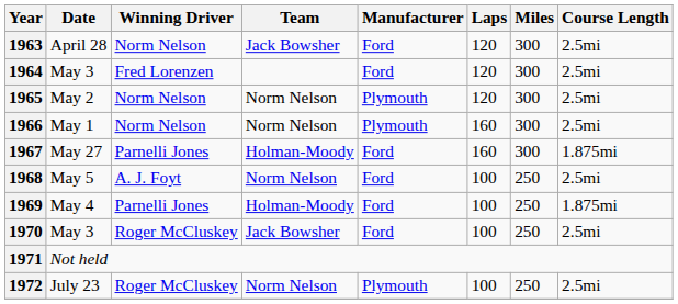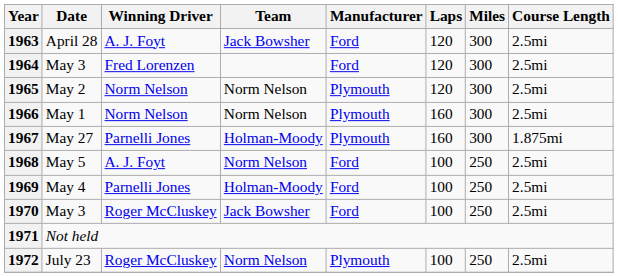1963 | Winning Driver: Norm Nelson -> A. J. Foyt
1967 | Manufacturer: Ford -> Plymouth
1969 | Course Length: 1.875mi -> 2.5mi
